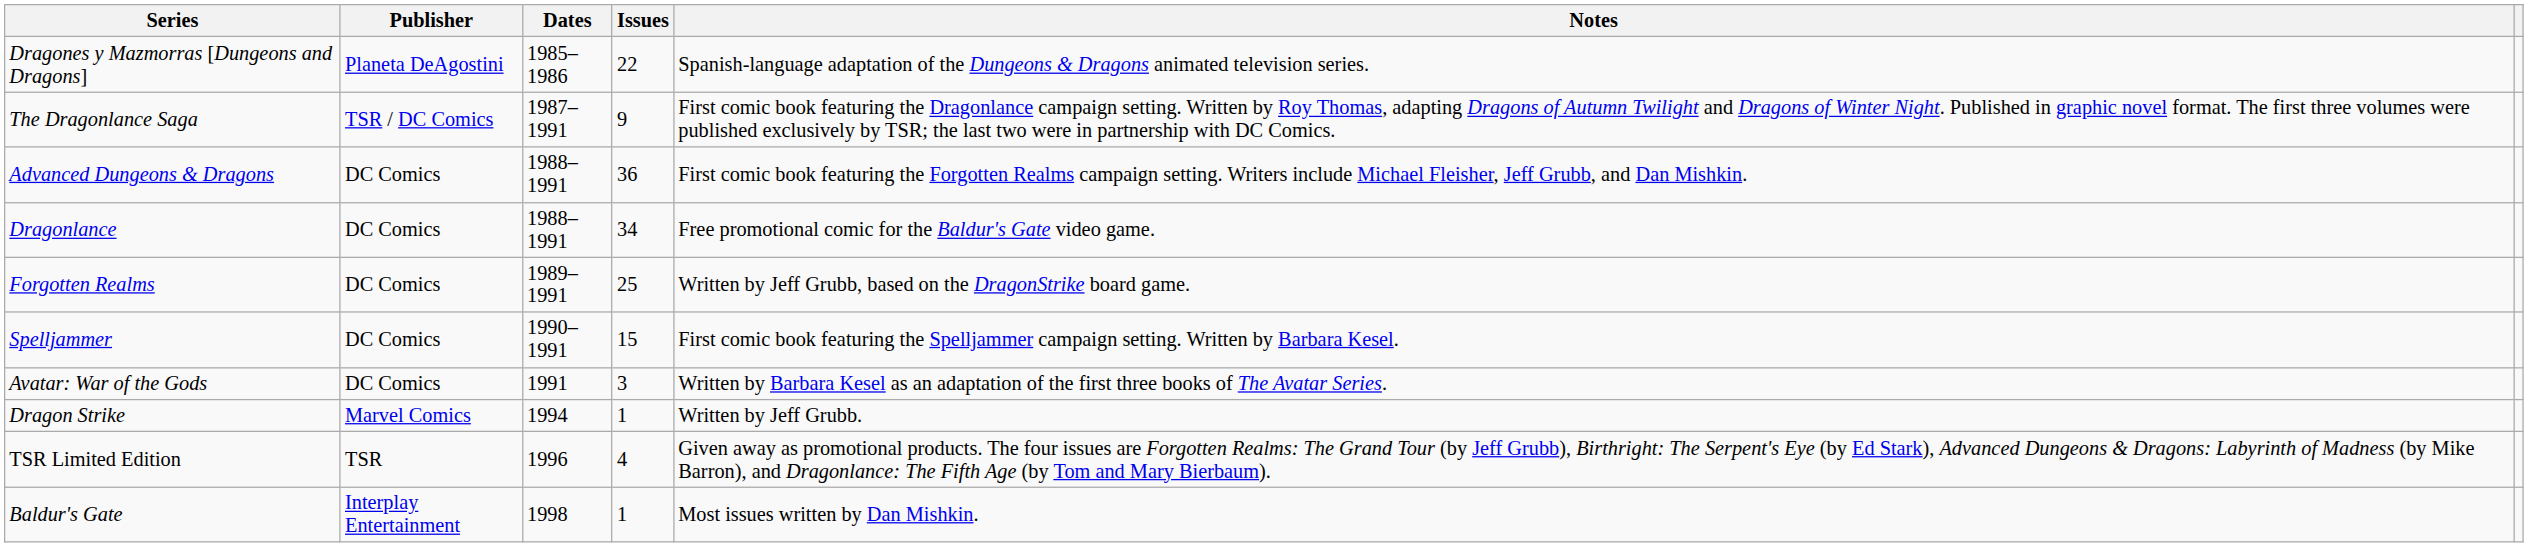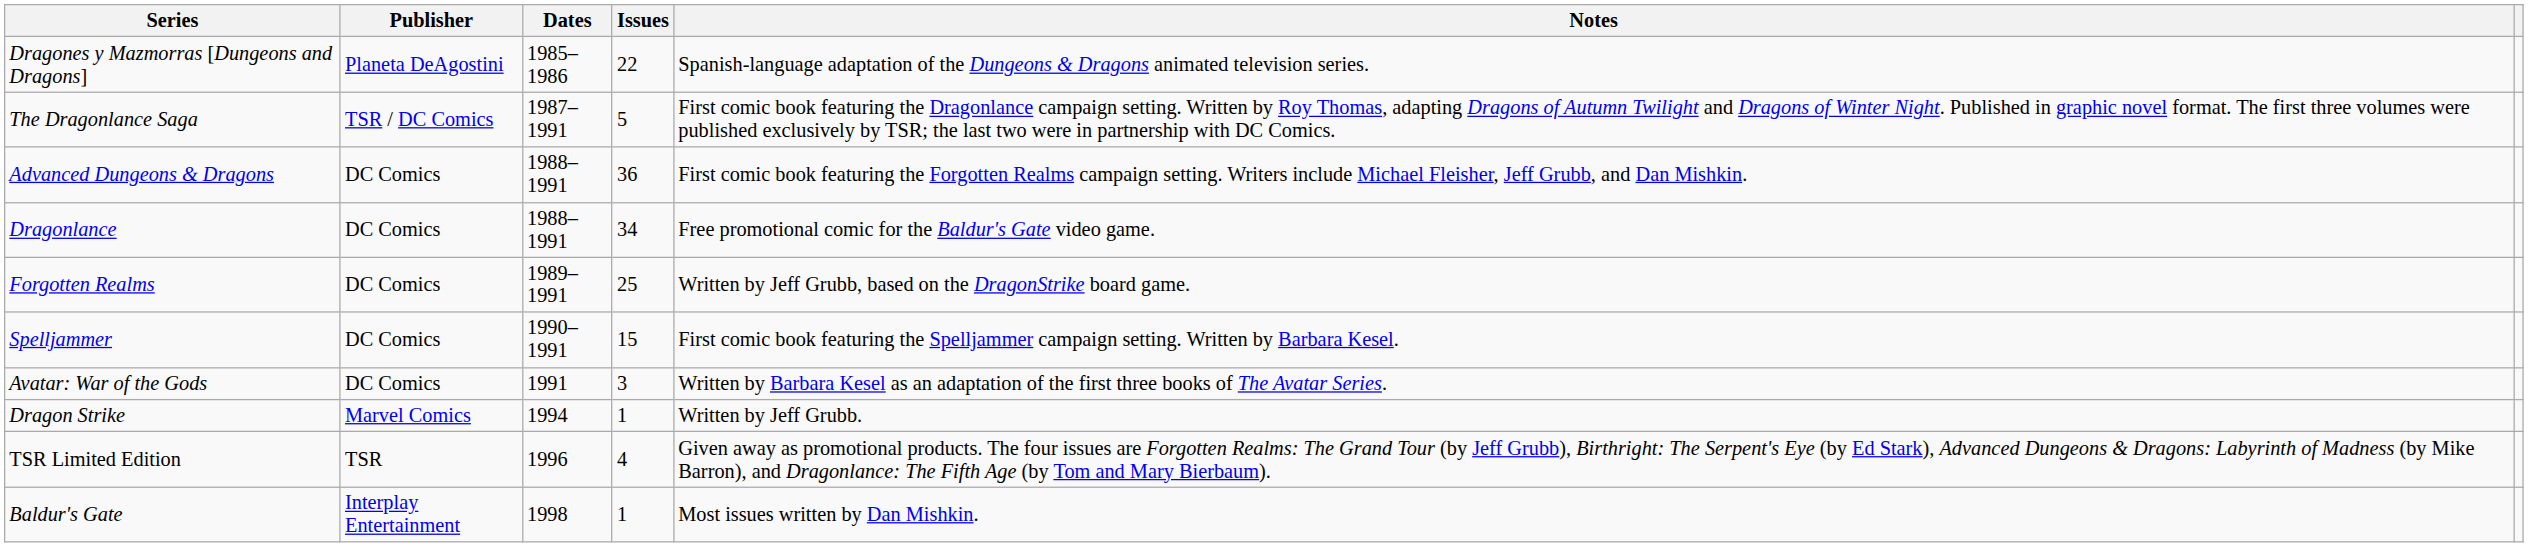The Dragonlance Saga | Issues: 9 -> 5
